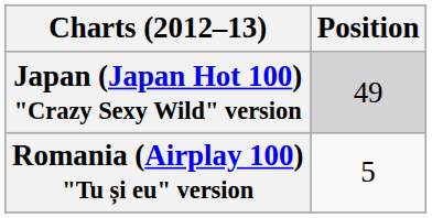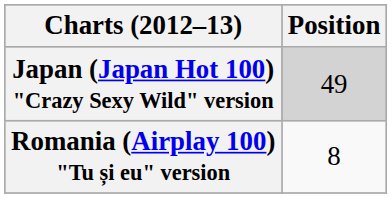Romania (Airplay 100) "Tu și eu" version | Position: 5 -> 8
